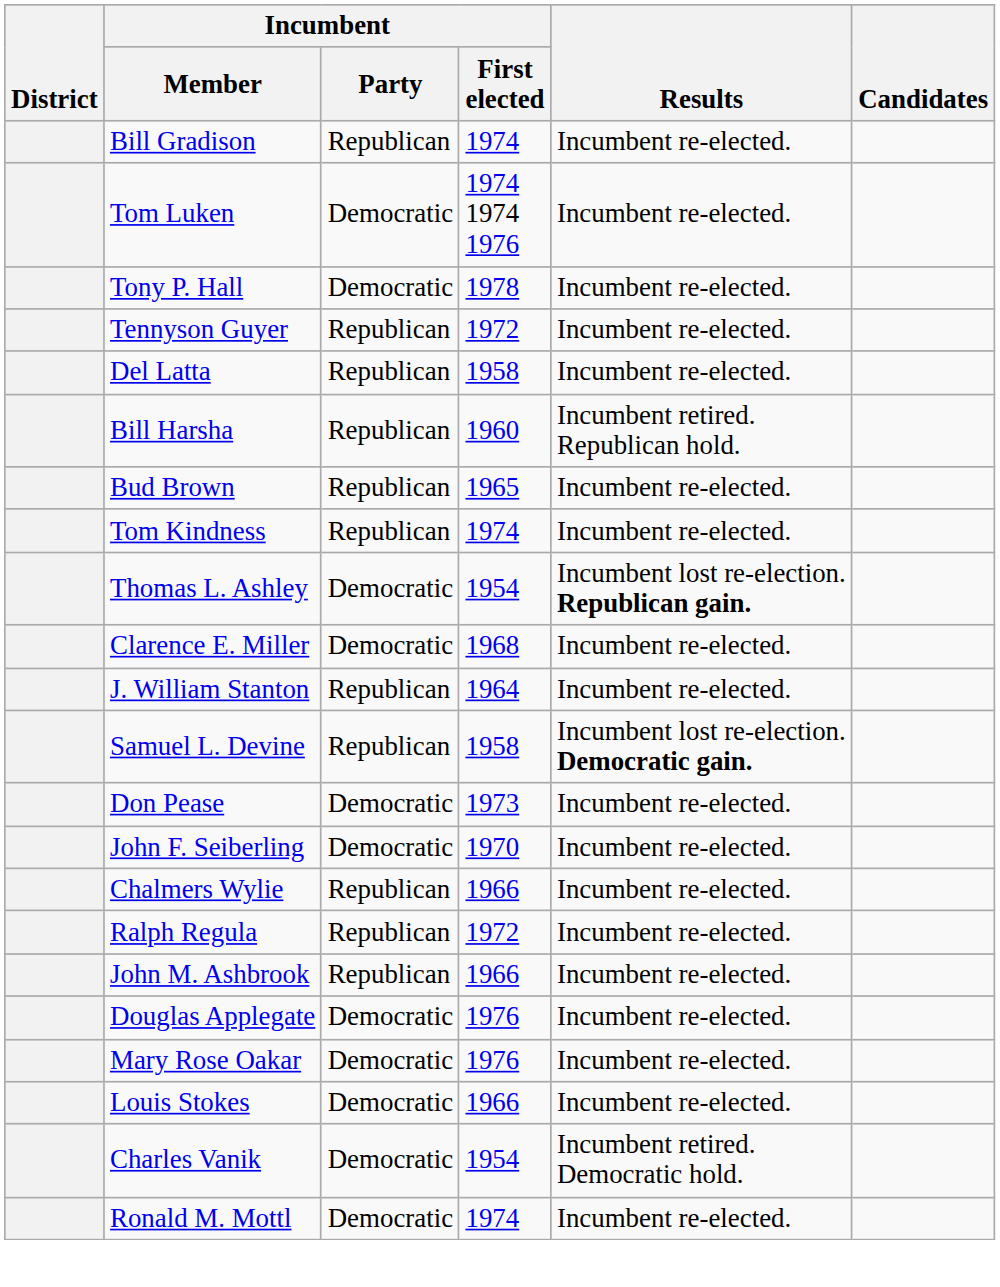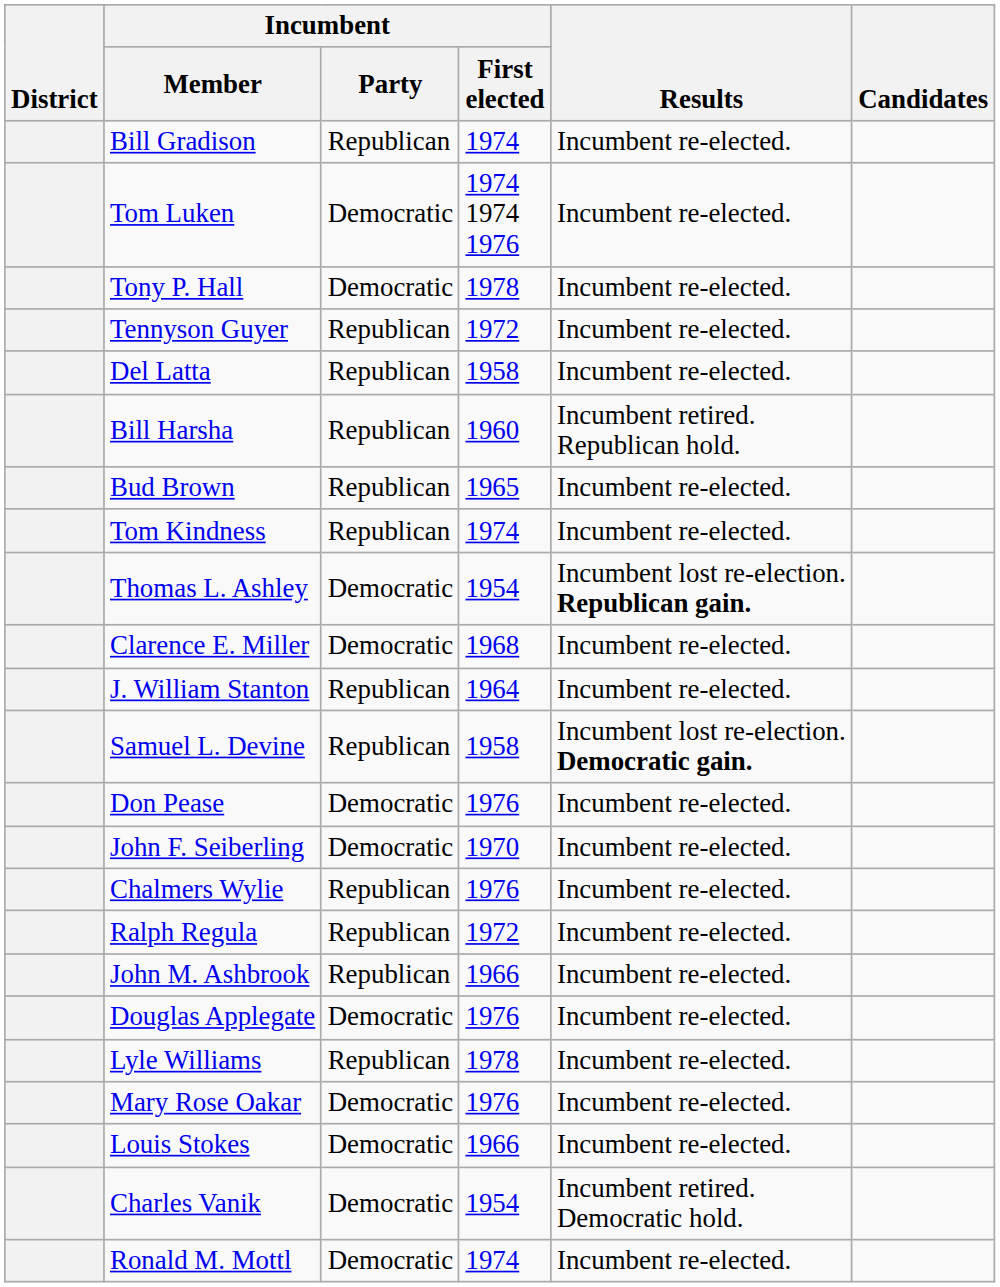Don Pease | Incumbent / First elected: 1973 -> 1976
Chalmers Wylie | Incumbent / First elected: 1966 -> 1976
+ row: Lyle Williams | Republican | 1978 | Incumbent re-elected.
